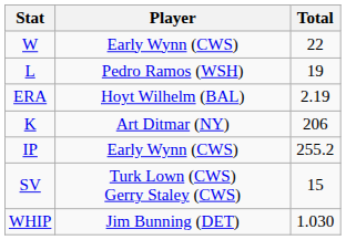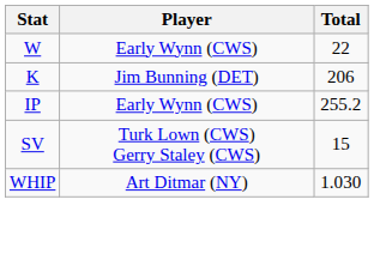- row: L | Pedro Ramos (WSH) | 19
- row: ERA | Hoyt Wilhelm (BAL) | 2.19
K | Player: Art Ditmar (NY) -> Jim Bunning (DET)
WHIP | Player: Jim Bunning (DET) -> Art Ditmar (NY)
